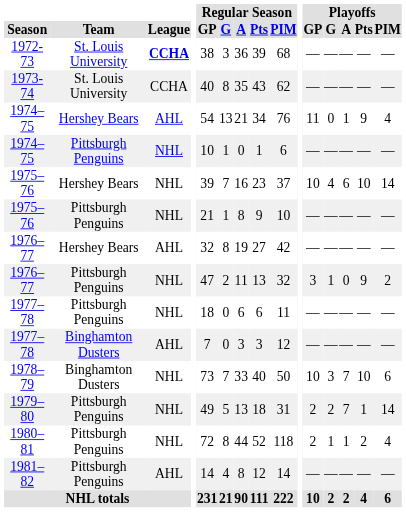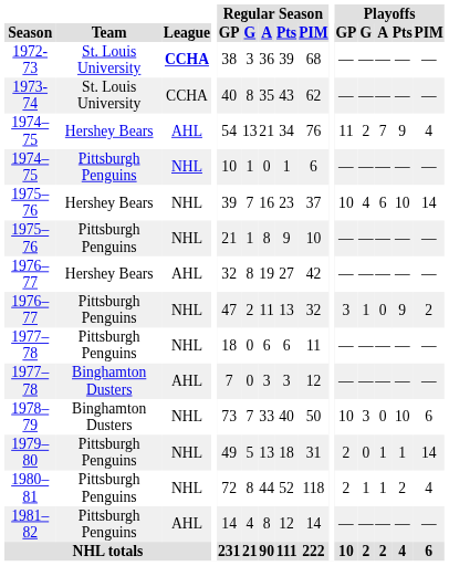1974–75 / Hershey Bears | Playoffs / G: 0 -> 2
1974–75 / Hershey Bears | Playoffs / A: 1 -> 7
1978–79 | Playoffs / A: 7 -> 0
1979–80 | Playoffs / G: 2 -> 0
1979–80 | Playoffs / A: 7 -> 1
